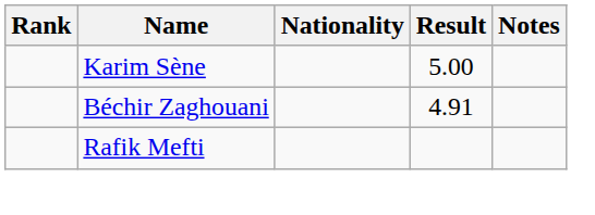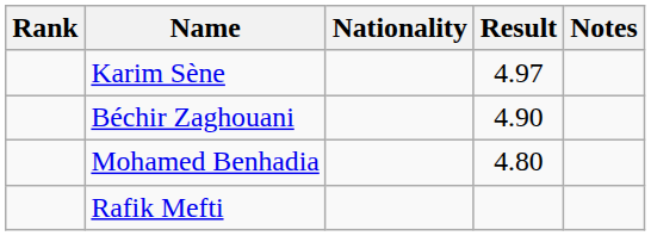Karim Sène | Result: 5.00 -> 4.97
Béchir Zaghouani | Result: 4.91 -> 4.90
+ row: Mohamed Benhadia | 4.80
